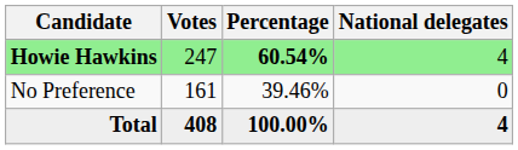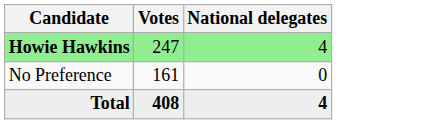- column: Percentage | 60.54% | 39.46% | 100.00%
